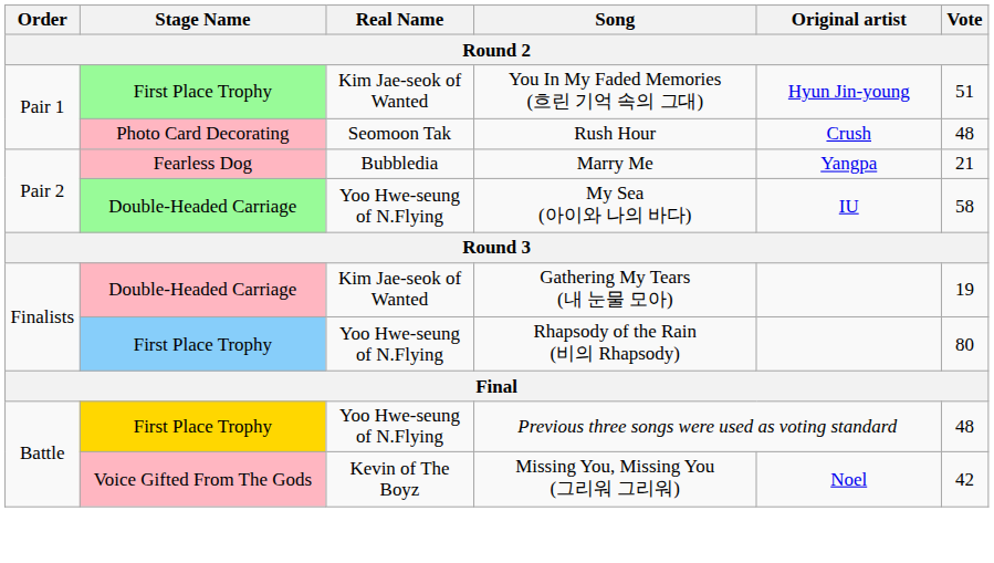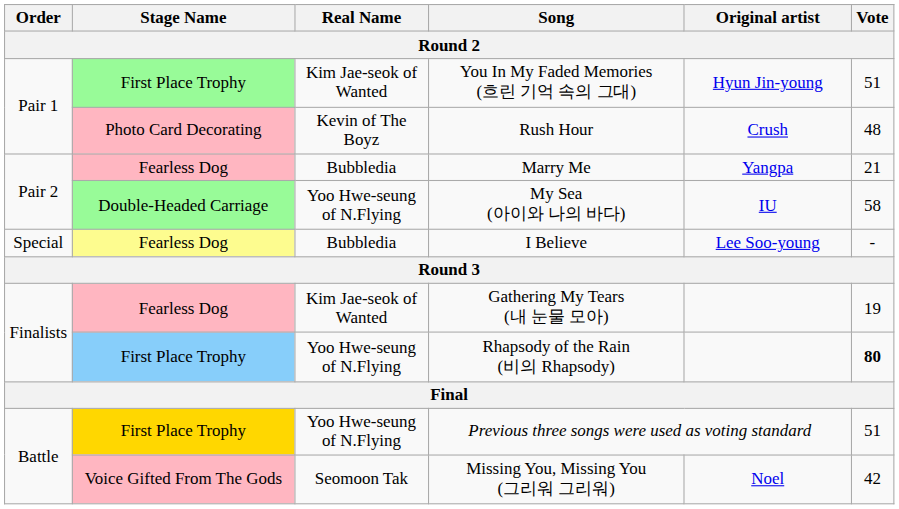Rush Hour | Real Name: Seomoon Tak -> Kevin of The Boyz
+ row: Special | Fearless Dog | Bubbledia | I Believe | Lee Soo-young | -
Gathering My Tears (내 눈물 모아) | Stage Name: Double-Headed Carriage -> Fearless Dog
Rhapsody of the Rain (비의 Rhapsody) | Vote: normal -> bold
Previous three songs were used as voting standard | Vote: 48 -> 51
Missing You, Missing You (그리워 그리워) | Real Name: Kevin of The Boyz -> Seomoon Tak
